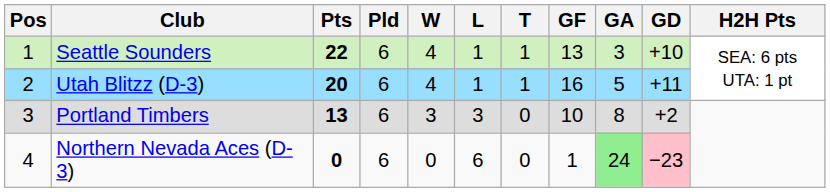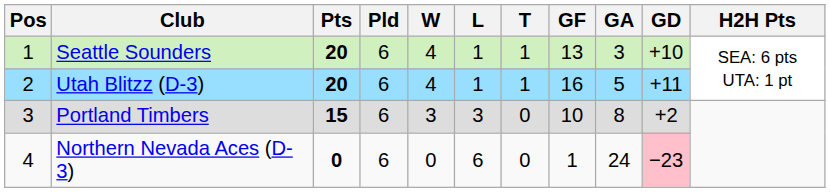Seattle Sounders | Pts: 22 -> 20
Portland Timbers | Pts: 13 -> 15
Northern Nevada Aces (D-3) | GA: lightgreen background -> no background
